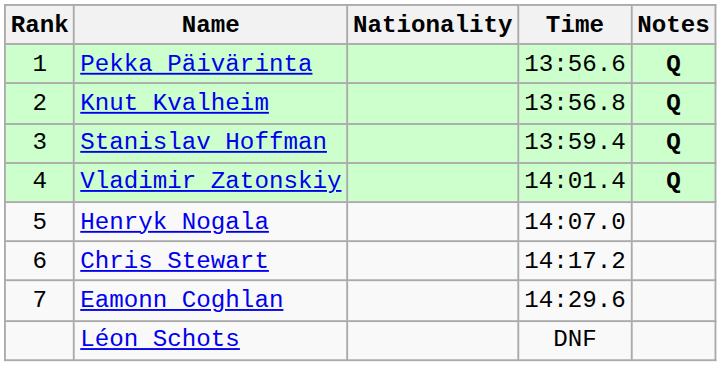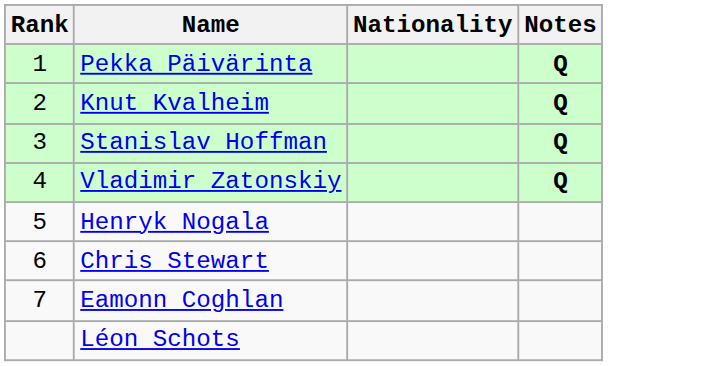- column: Time | 13:56.6 | 13:56.8 | 13:59.4 | 14:01.4 | 14:07.0 | 14:17.2 | 14:29.6 | DNF
